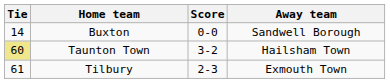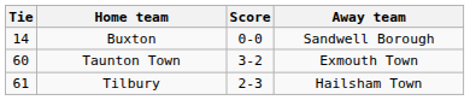Taunton Town | Tie: khaki background -> no background
Taunton Town | Away team: Hailsham Town -> Exmouth Town
Tilbury | Away team: Exmouth Town -> Hailsham Town
